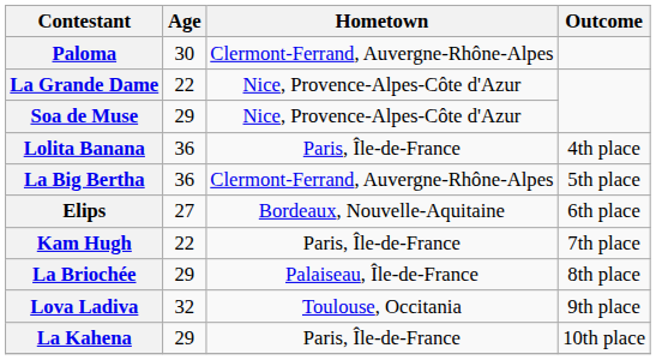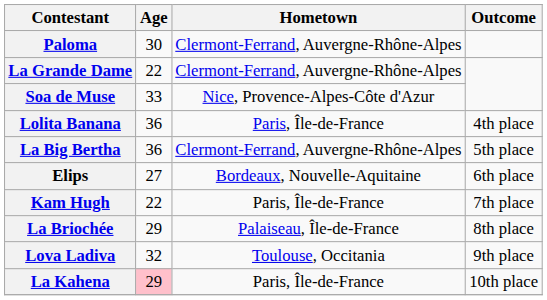La Grande Dame | Hometown: Nice, Provence-Alpes-Côte d'Azur -> Clermont-Ferrand, Auvergne-Rhône-Alpes
Soa de Muse | Age: 29 -> 33
La Kahena | Age: no background -> pink background
